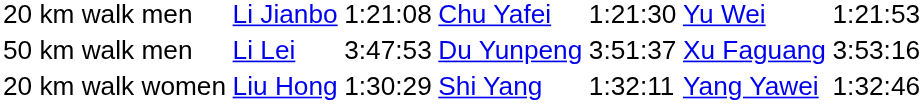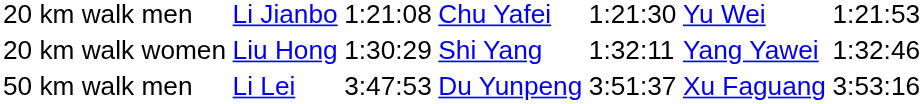rows swapped: 50 km walk men <-> 20 km walk women
